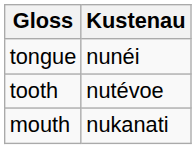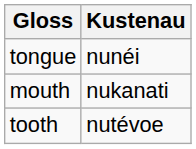rows swapped: tooth <-> mouth
